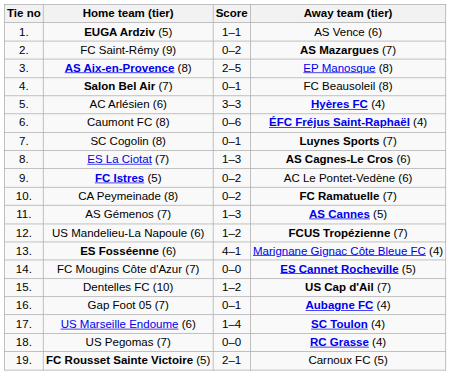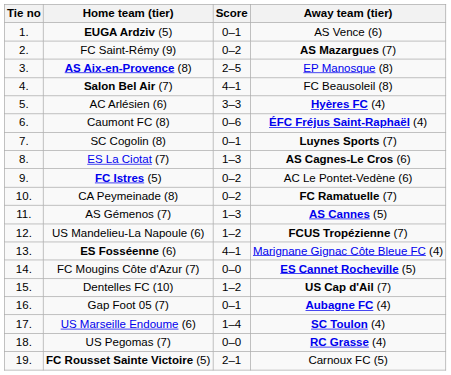EUGA Ardziv (5) | Score: 1–1 -> 0–1
Salon Bel Air (7) | Score: 0–1 -> 4–1
